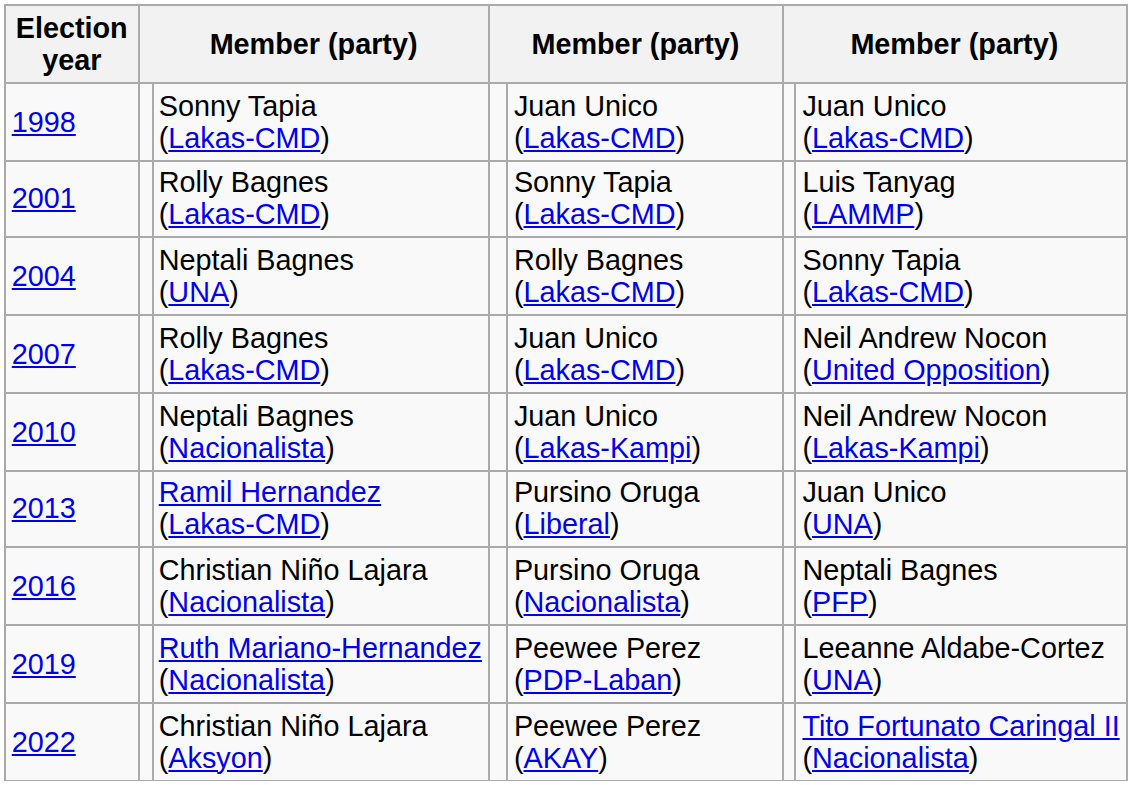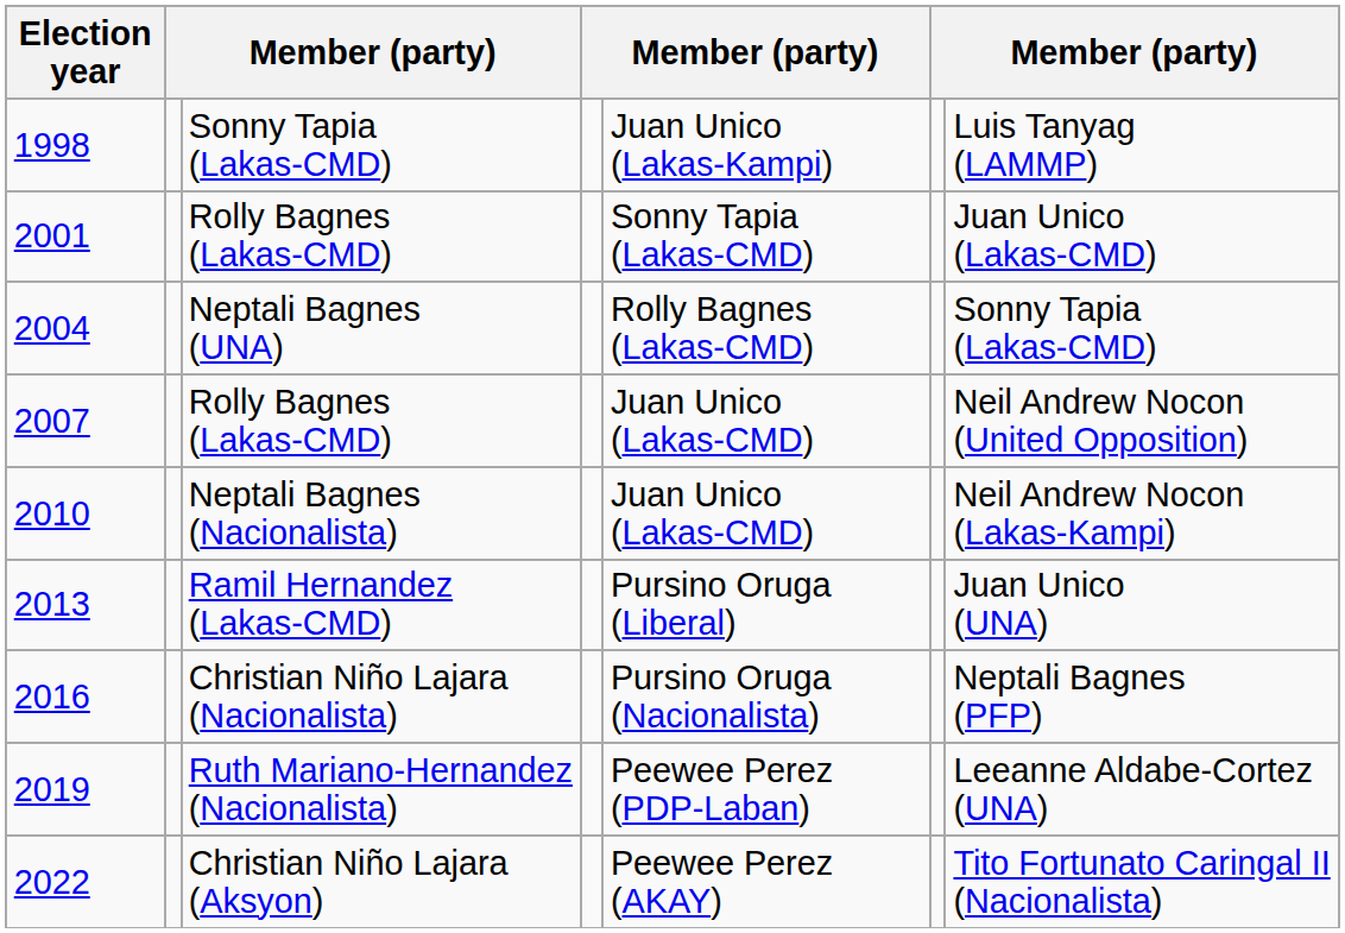1998 | column 5: Juan Unico (Lakas-CMD) -> Juan Unico (Lakas-Kampi)
1998 | column 7: Juan Unico (Lakas-CMD) -> Luis Tanyag (LAMMP)
2001 | column 7: Luis Tanyag (LAMMP) -> Juan Unico (Lakas-CMD)
2010 | column 5: Juan Unico (Lakas-Kampi) -> Juan Unico (Lakas-CMD)
